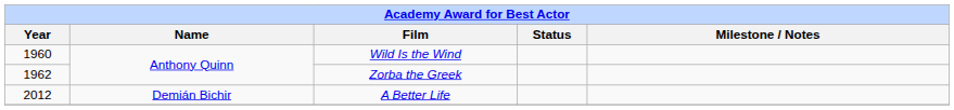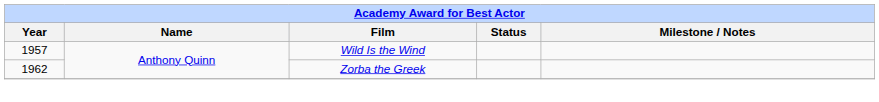Wild Is the Wind | Year: 1960 -> 1957
- row: 2012 | Demián Bichir | A Better Life
